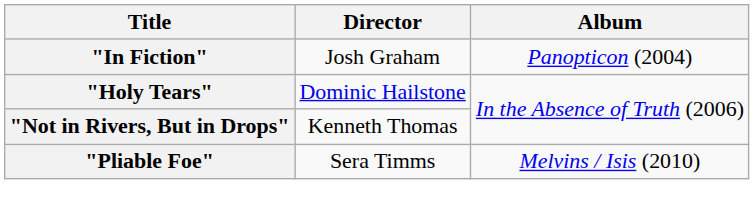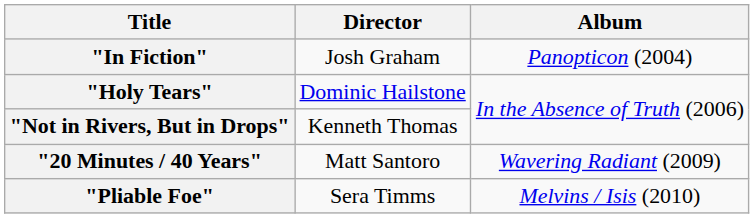+ row: "20 Minutes / 40 Years" | Matt Santoro | Wavering Radiant (2009)
